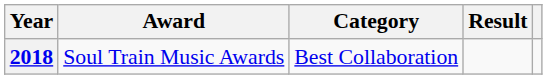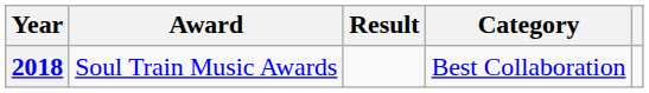columns swapped: Category <-> Result
